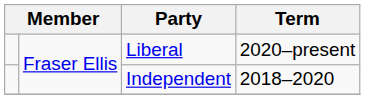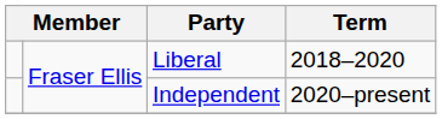Liberal | Term: 2020–present -> 2018–2020
Independent | Term: 2018–2020 -> 2020–present
